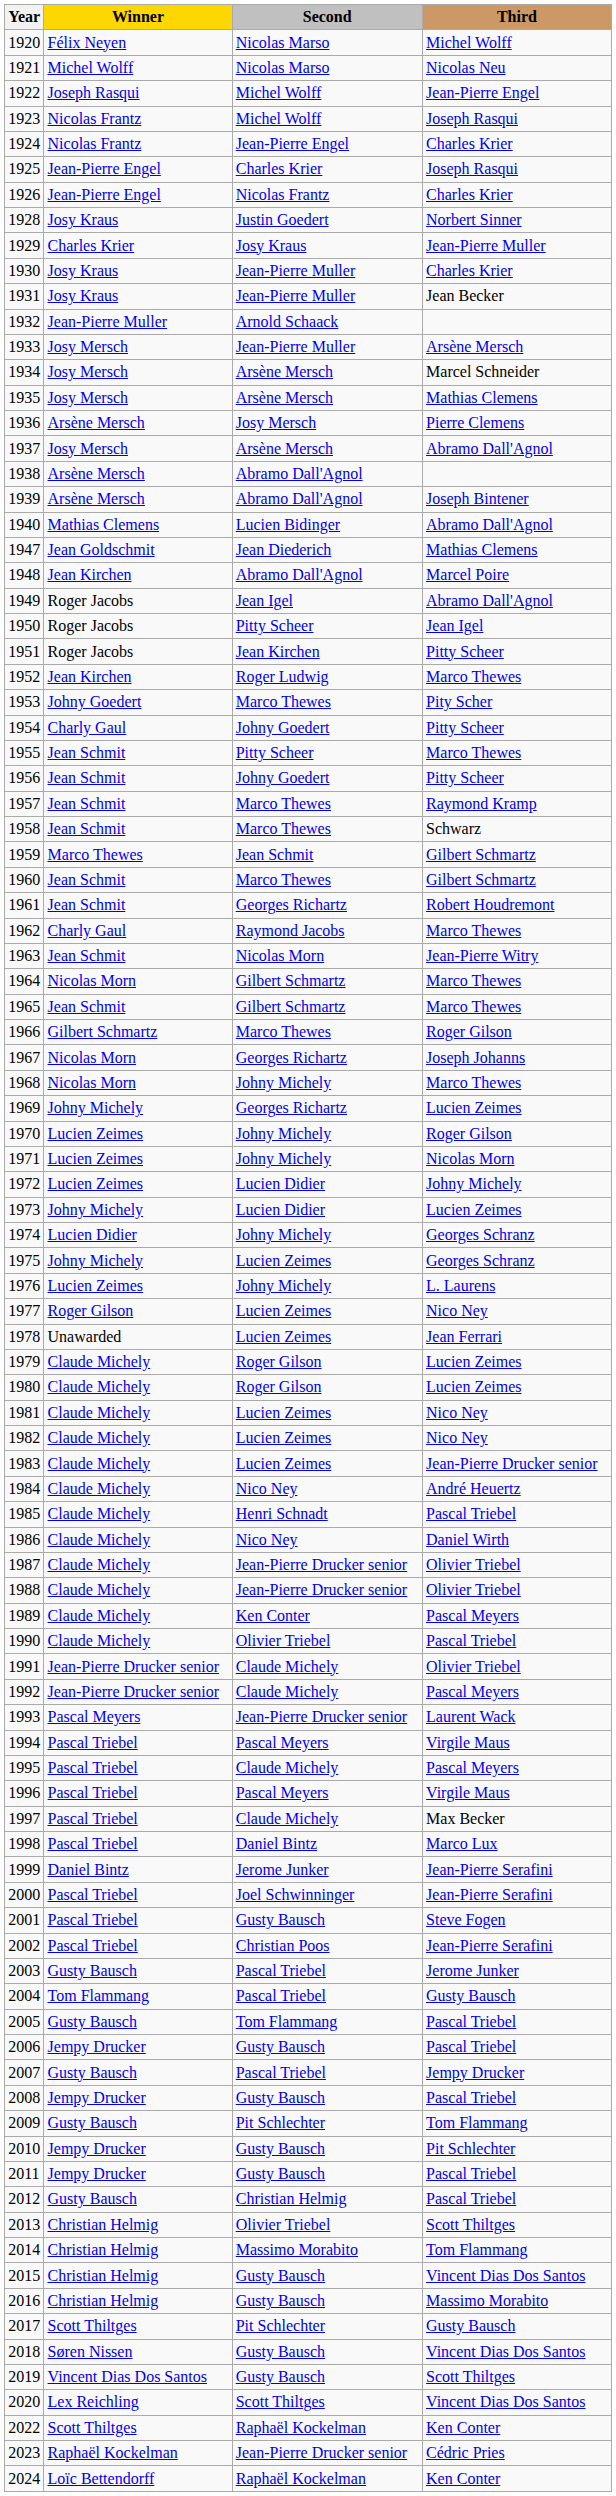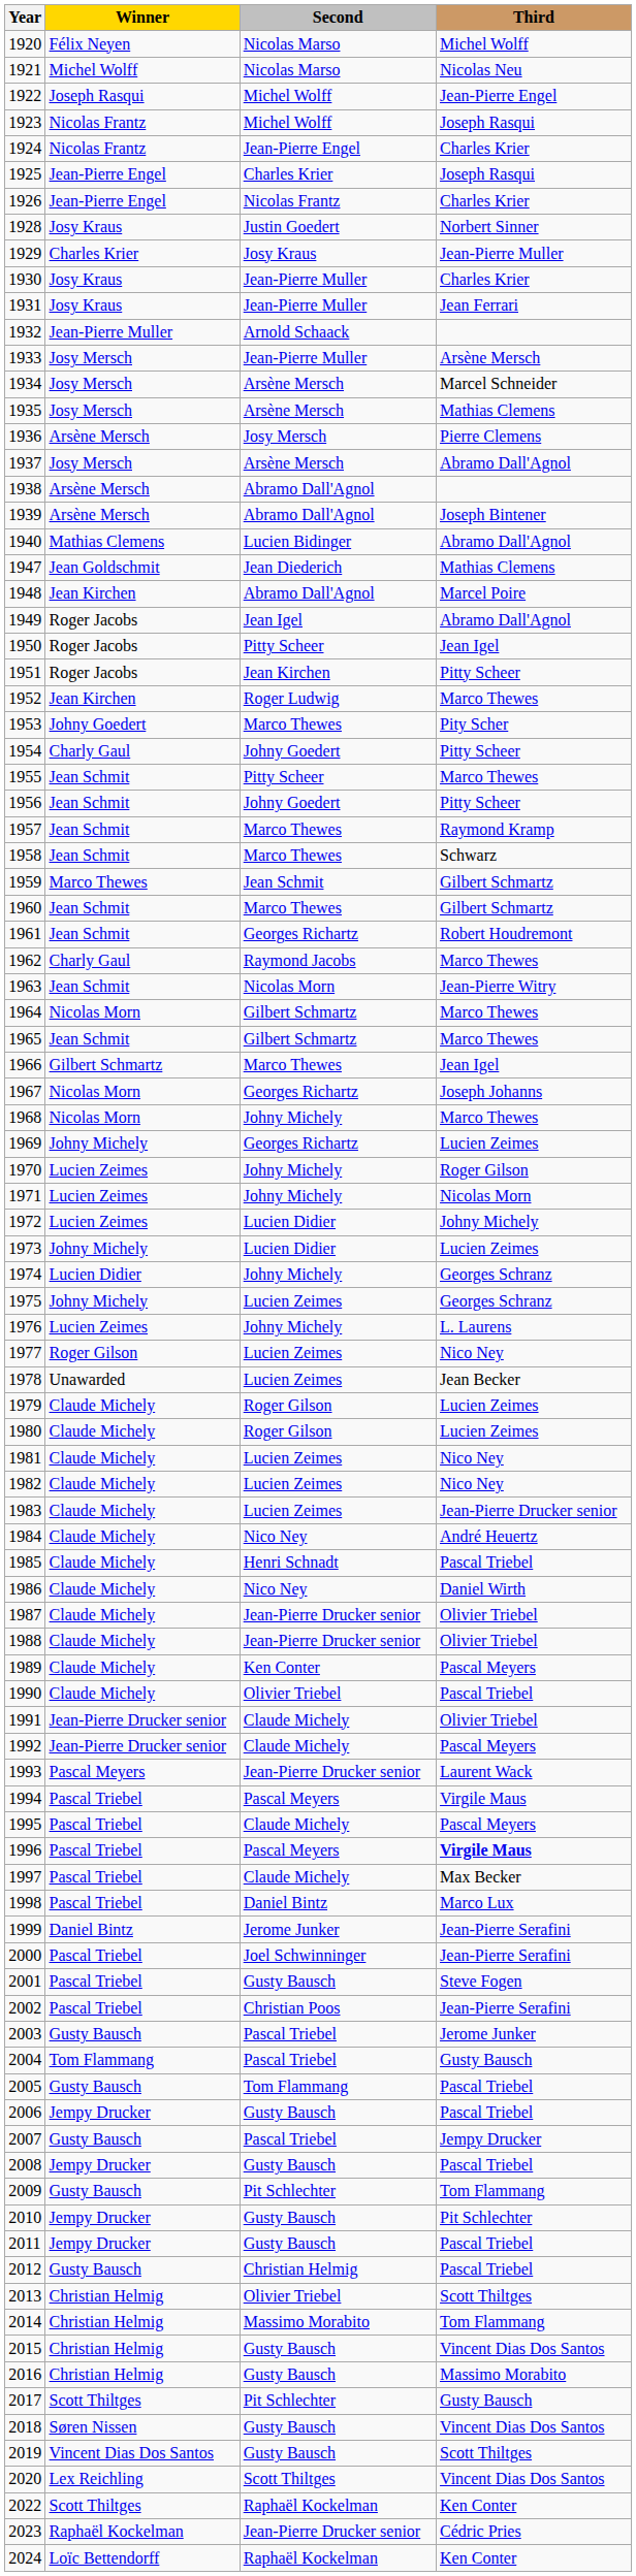1931 | Third: Jean Becker -> Jean Ferrari
1966 | Third: Roger Gilson -> Jean Igel
1978 | Third: Jean Ferrari -> Jean Becker
1996 | Third: normal -> bold
